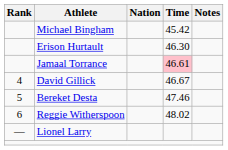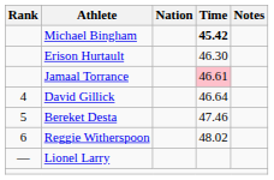Michael Bingham | Time: normal -> bold
David Gillick | Time: 46.67 -> 46.64
